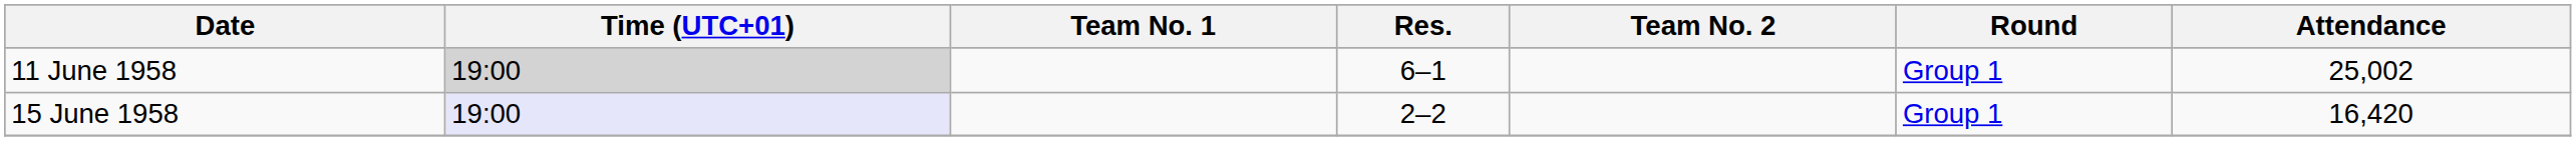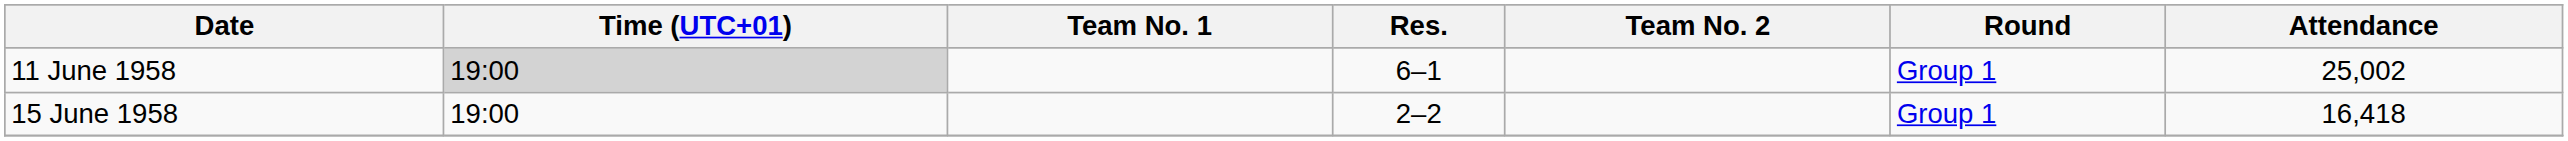15 June 1958 | Time (UTC+01): lavender background -> no background
15 June 1958 | Attendance: 16,420 -> 16,418
